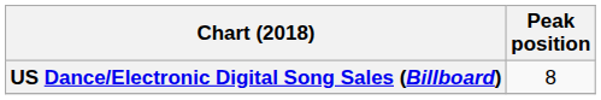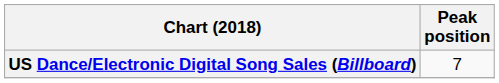US Dance/Electronic Digital Song Sales (Billboard) | Peak position: 8 -> 7
